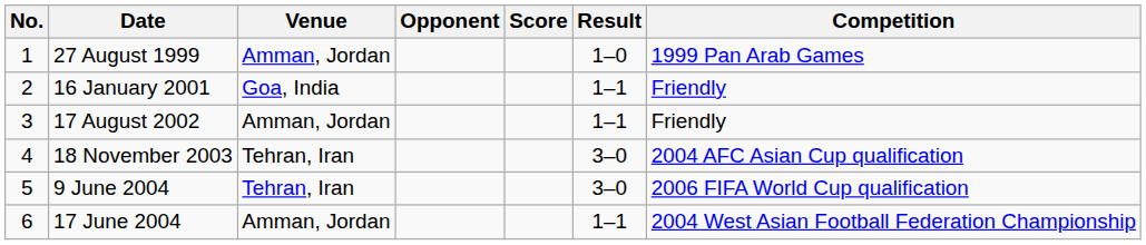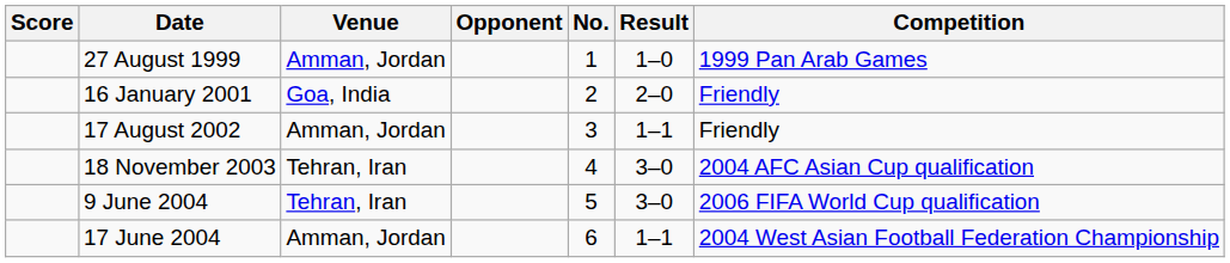columns swapped: No. <-> Score
16 January 2001 | Result: 1–1 -> 2–0
